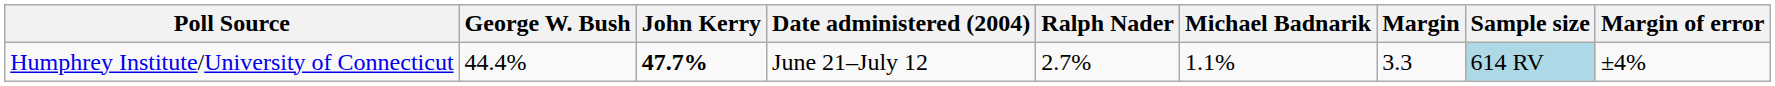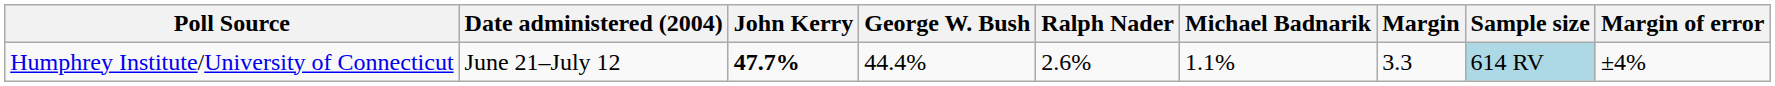columns swapped: Date administered (2004) <-> George W. Bush
Humphrey Institute/University of Connecticut | Ralph Nader: 2.7% -> 2.6%
